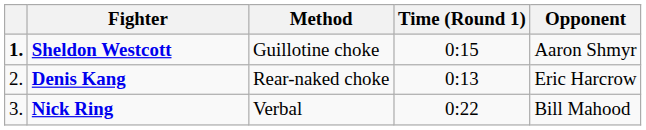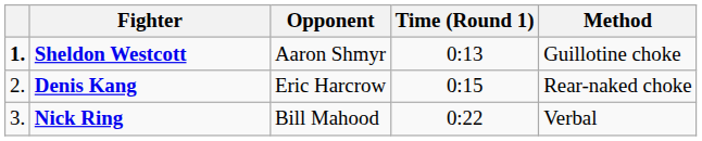columns swapped: Opponent <-> Method
Sheldon Westcott | Time (Round 1): 0:15 -> 0:13
Denis Kang | Time (Round 1): 0:13 -> 0:15
